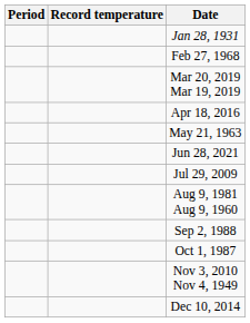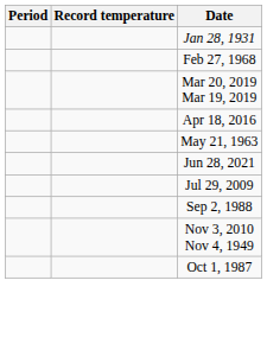- row: Aug 9, 1981 Aug 9, 1960
rows swapped: Oct 1, 1987 <-> Nov 3, 2010 Nov 4, 1949
- row: Dec 10, 2014
